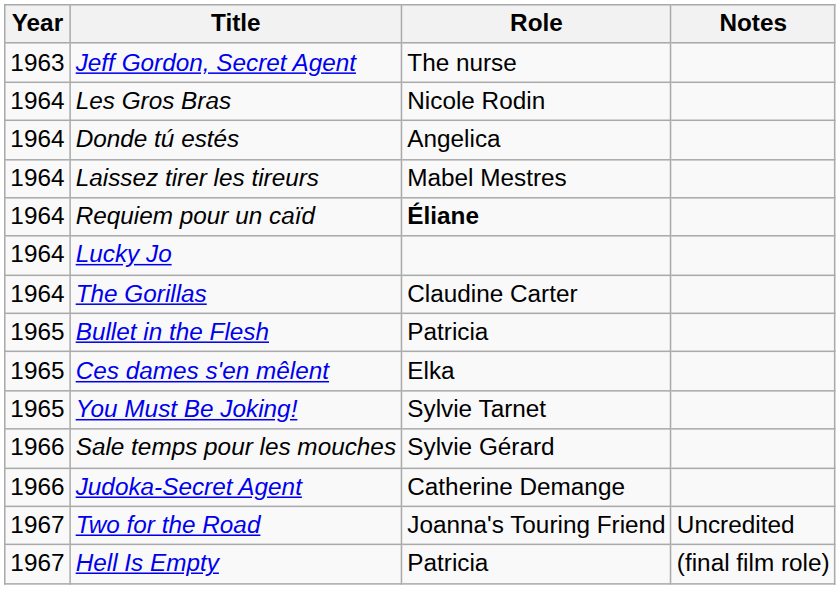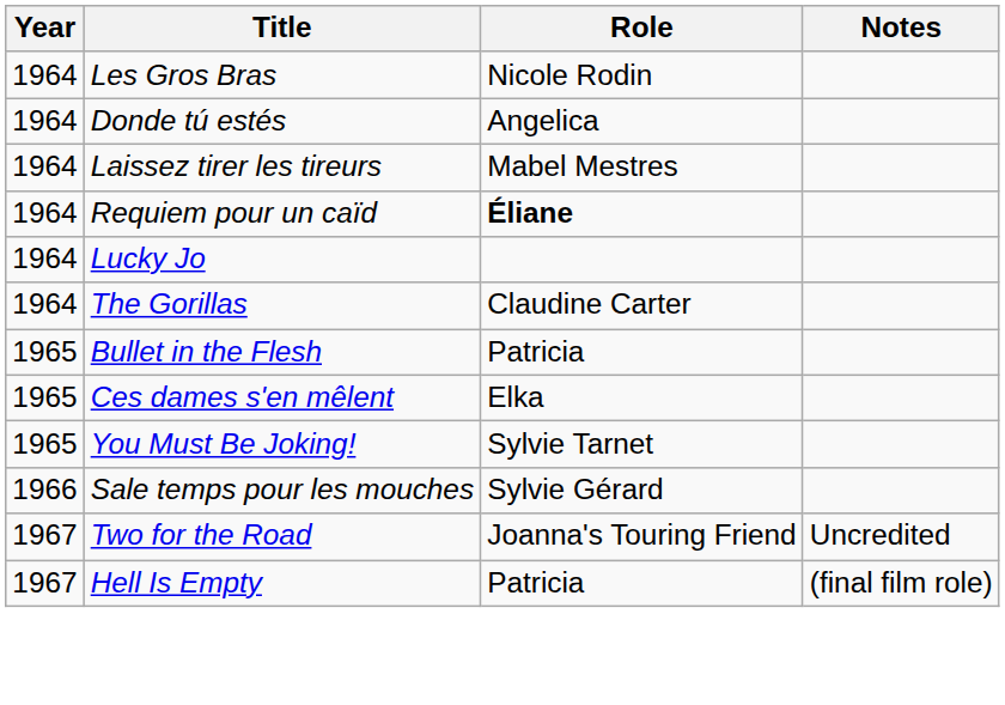- row: 1963 | Jeff Gordon, Secret Agent | The nurse
- row: 1966 | Judoka-Secret Agent | Catherine Demange
